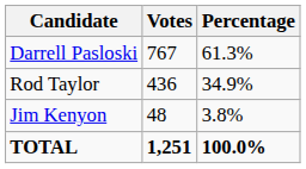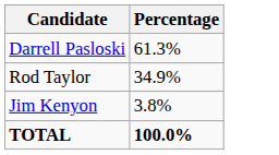- column: Votes | 767 | 436 | 48 | 1,251
